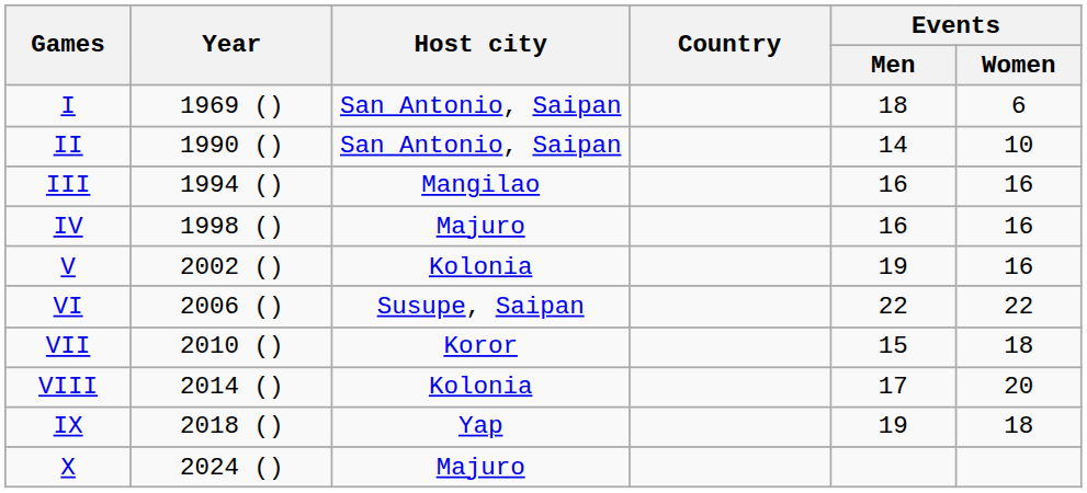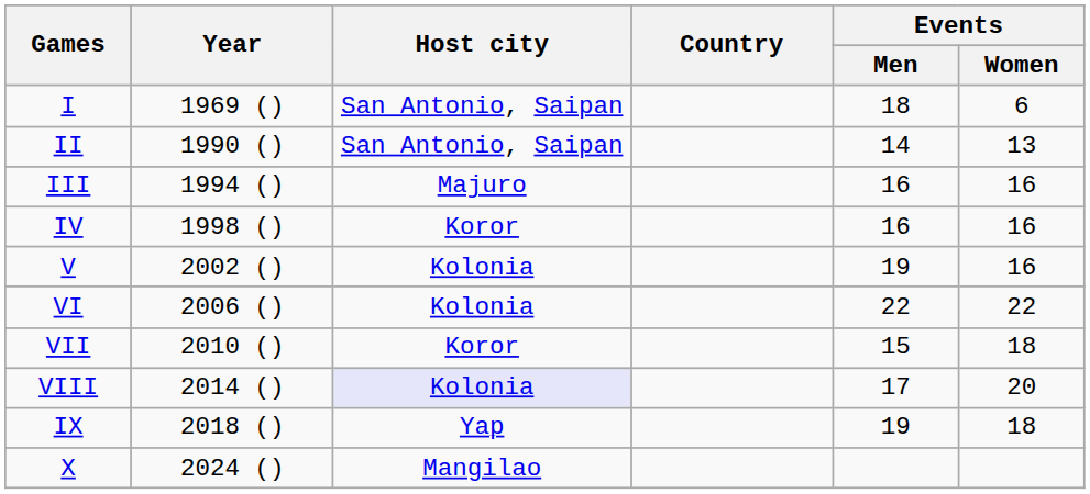II | Events / Women: 10 -> 13
III | Host city: Mangilao -> Majuro
IV | Host city: Majuro -> Koror
VI | Host city: Susupe, Saipan -> Kolonia
VIII | Host city: no background -> lavender background
X | Host city: Majuro -> Mangilao
